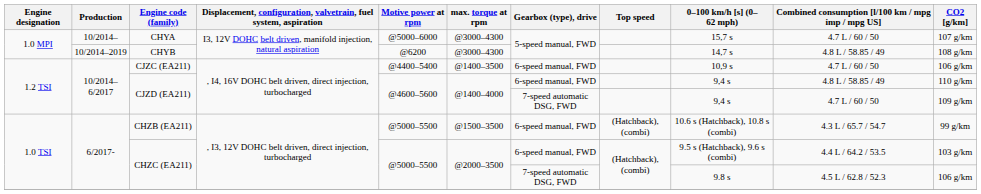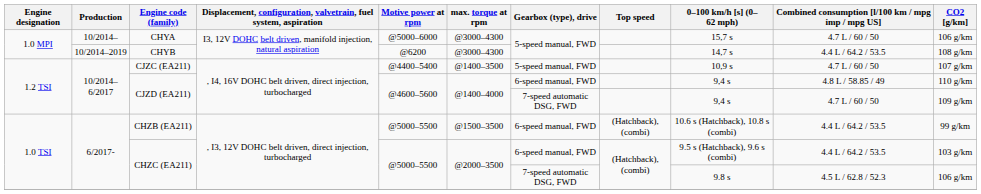CHYA | CO2 [g/km]: 107 g/km -> 106 g/km
CHYB | Combined consumption [l/100 km / mpg imp / mpg US]: 4.8 L / 58.85 / 49 -> 4.4 L / 64.2 / 53.5
CJZC (EA211) | Gearbox (type), drive: 6-speed manual, FWD -> 5-speed manual, FWD
CJZC (EA211) | CO2 [g/km]: 106 g/km -> 107 g/km
CHZB (EA211) | Combined consumption [l/100 km / mpg imp / mpg US]: 4.3 L / 65.7 / 54.7 -> 4.4 L / 64.2 / 53.5
